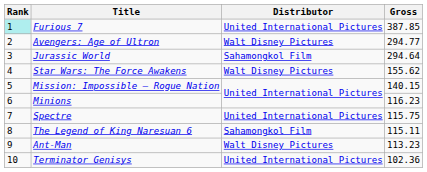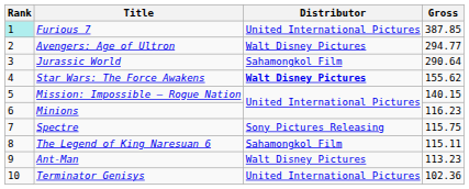Jurassic World | Gross: 294.64 -> 290.64
Star Wars: The Force Awakens | Distributor: normal -> bold
Spectre | Distributor: United International Pictures -> Sony Pictures Releasing
